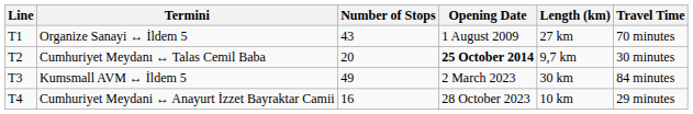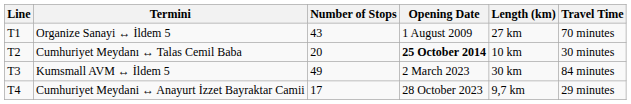Cumhuriyet Meydanı ↔ Talas Cemil Baba | Length (km): 9,7 km -> 10 km
Cumhuriyet Meydani ↔ Anayurt İzzet Bayraktar Camii | Number of Stops: 16 -> 17
Cumhuriyet Meydani ↔ Anayurt İzzet Bayraktar Camii | Length (km): 10 km -> 9,7 km
